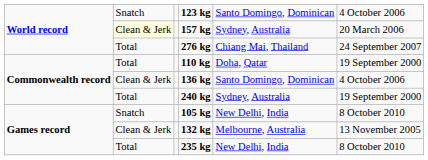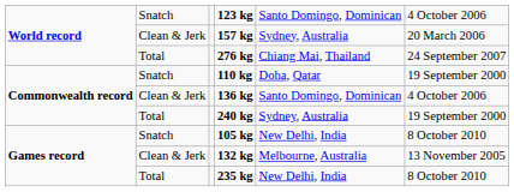157 kg | column 2: lightyellow background -> no background
110 kg | column 2: Total -> Snatch
